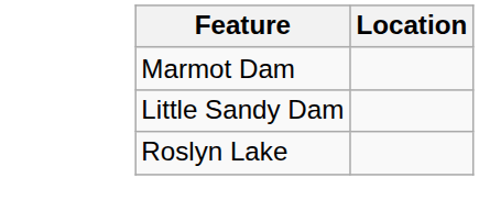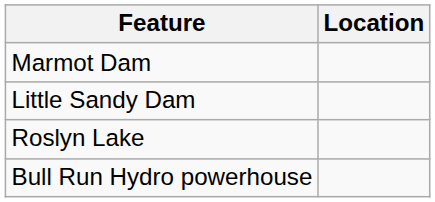+ row: Bull Run Hydro powerhouse
